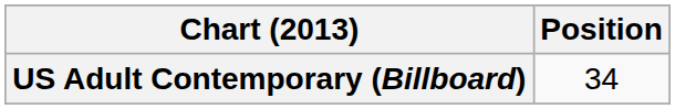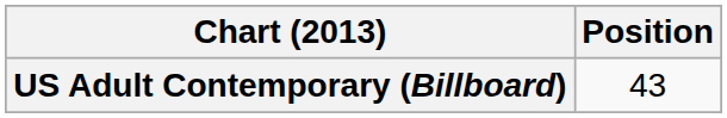US Adult Contemporary (Billboard) | Position: 34 -> 43
